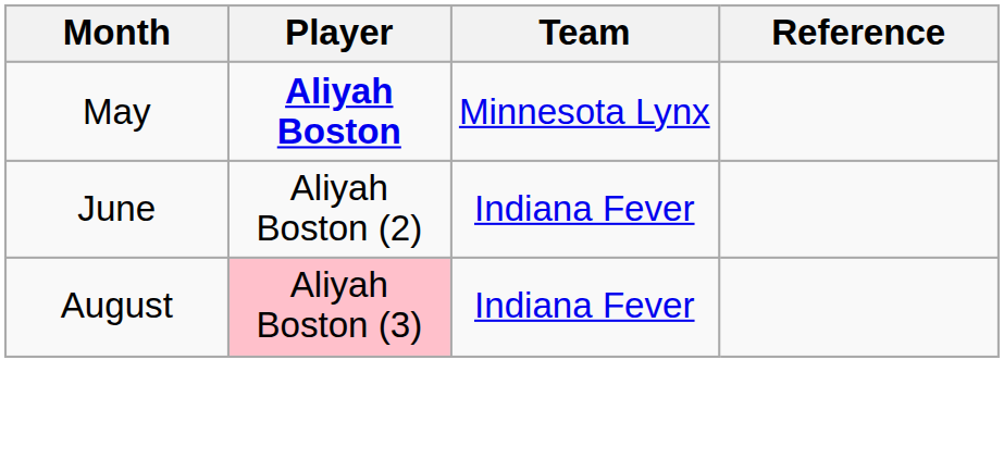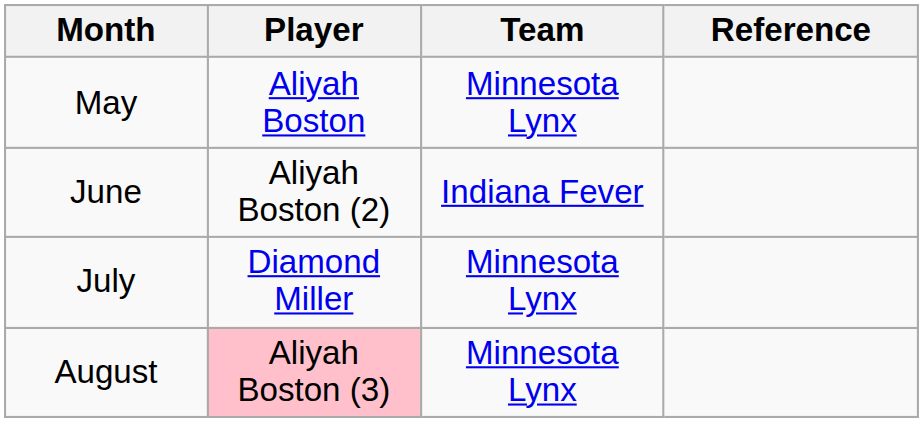May | Player: bold -> normal
+ row: July | Diamond Miller | Minnesota Lynx
August | Team: Indiana Fever -> Minnesota Lynx
